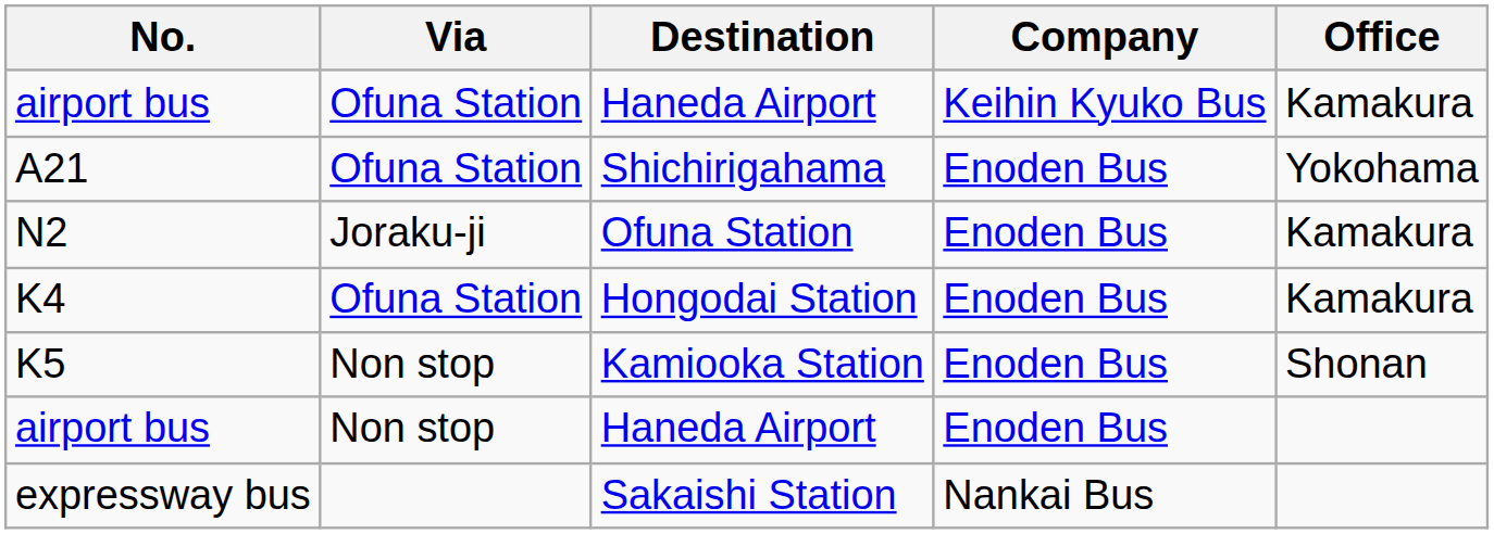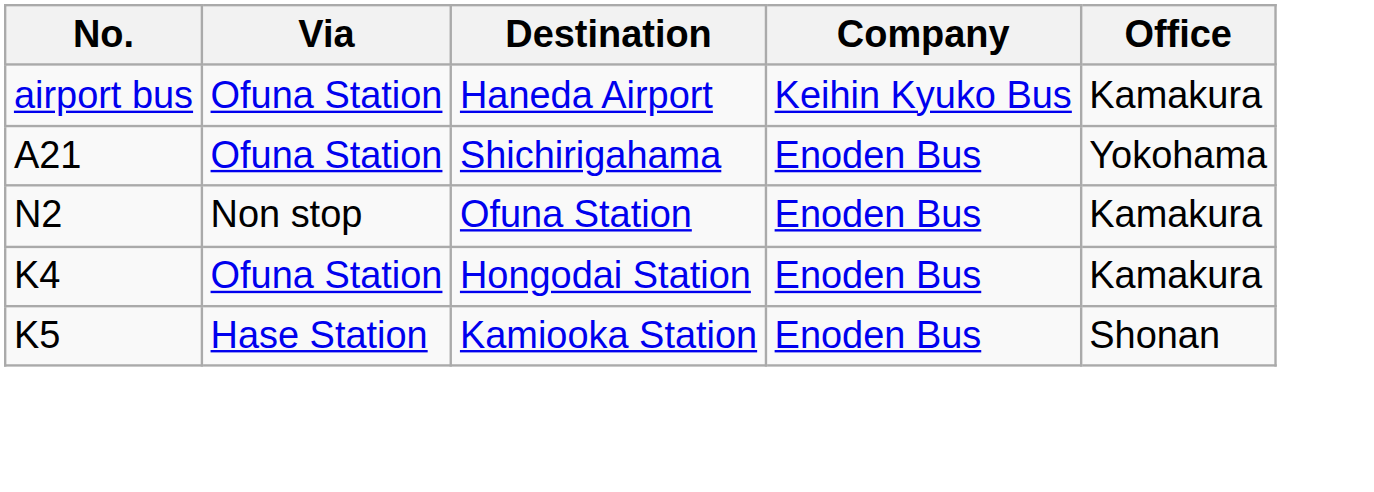N2 | Via: Joraku-ji -> Non stop
K5 | Via: Non stop -> Hase Station
- row: airport bus | Non stop | Haneda Airport | Enoden Bus
- row: expressway bus | Sakaishi Station | Nankai Bus
